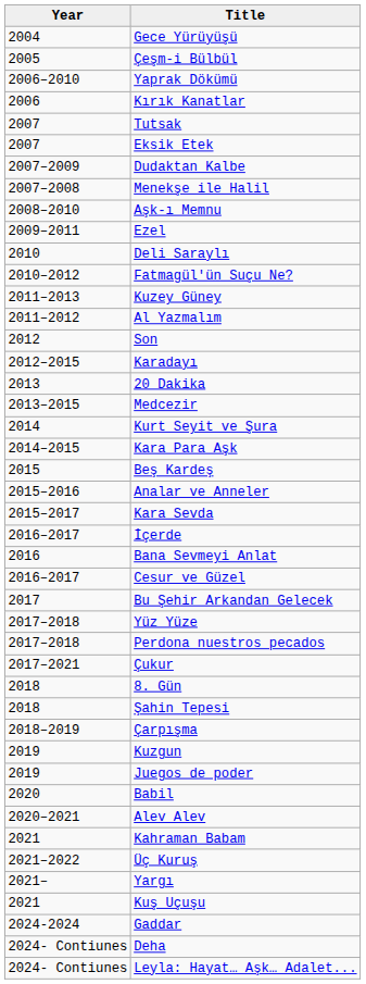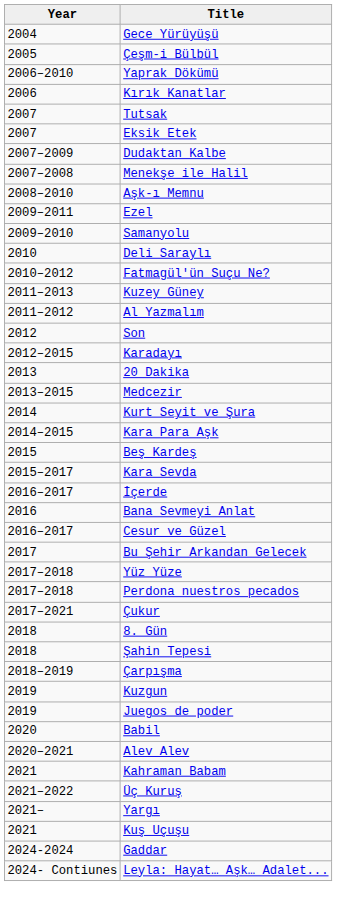+ row: 2009–2010 | Samanyolu
- row: 2015–2016 | Analar ve Anneler
- row: 2024- Contiunes | Deha
